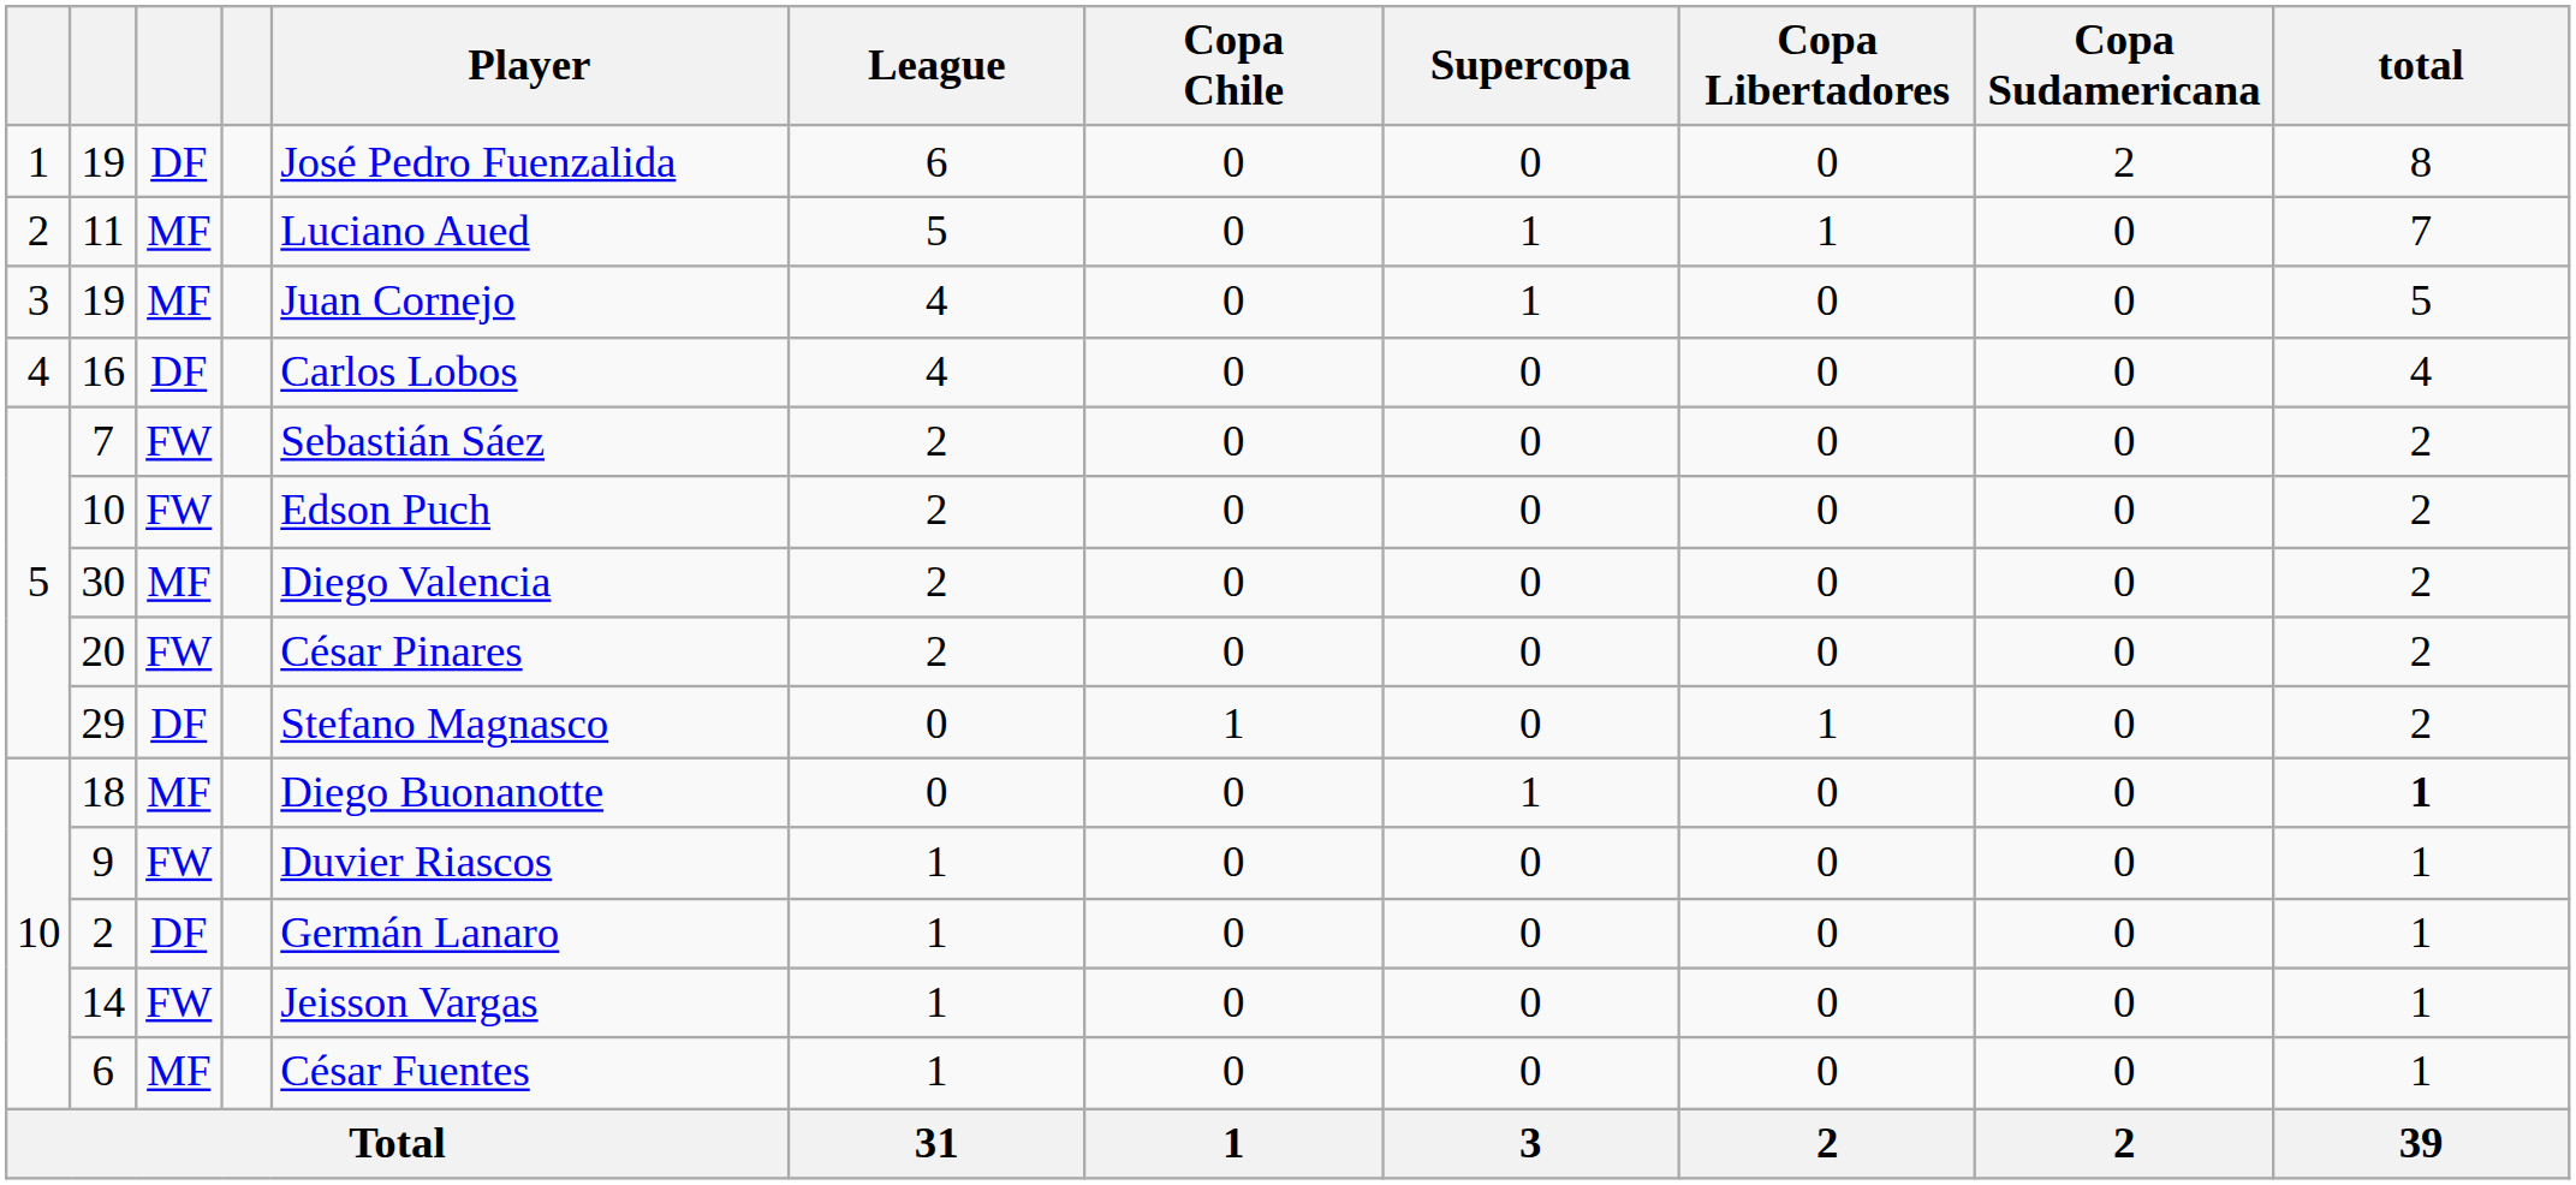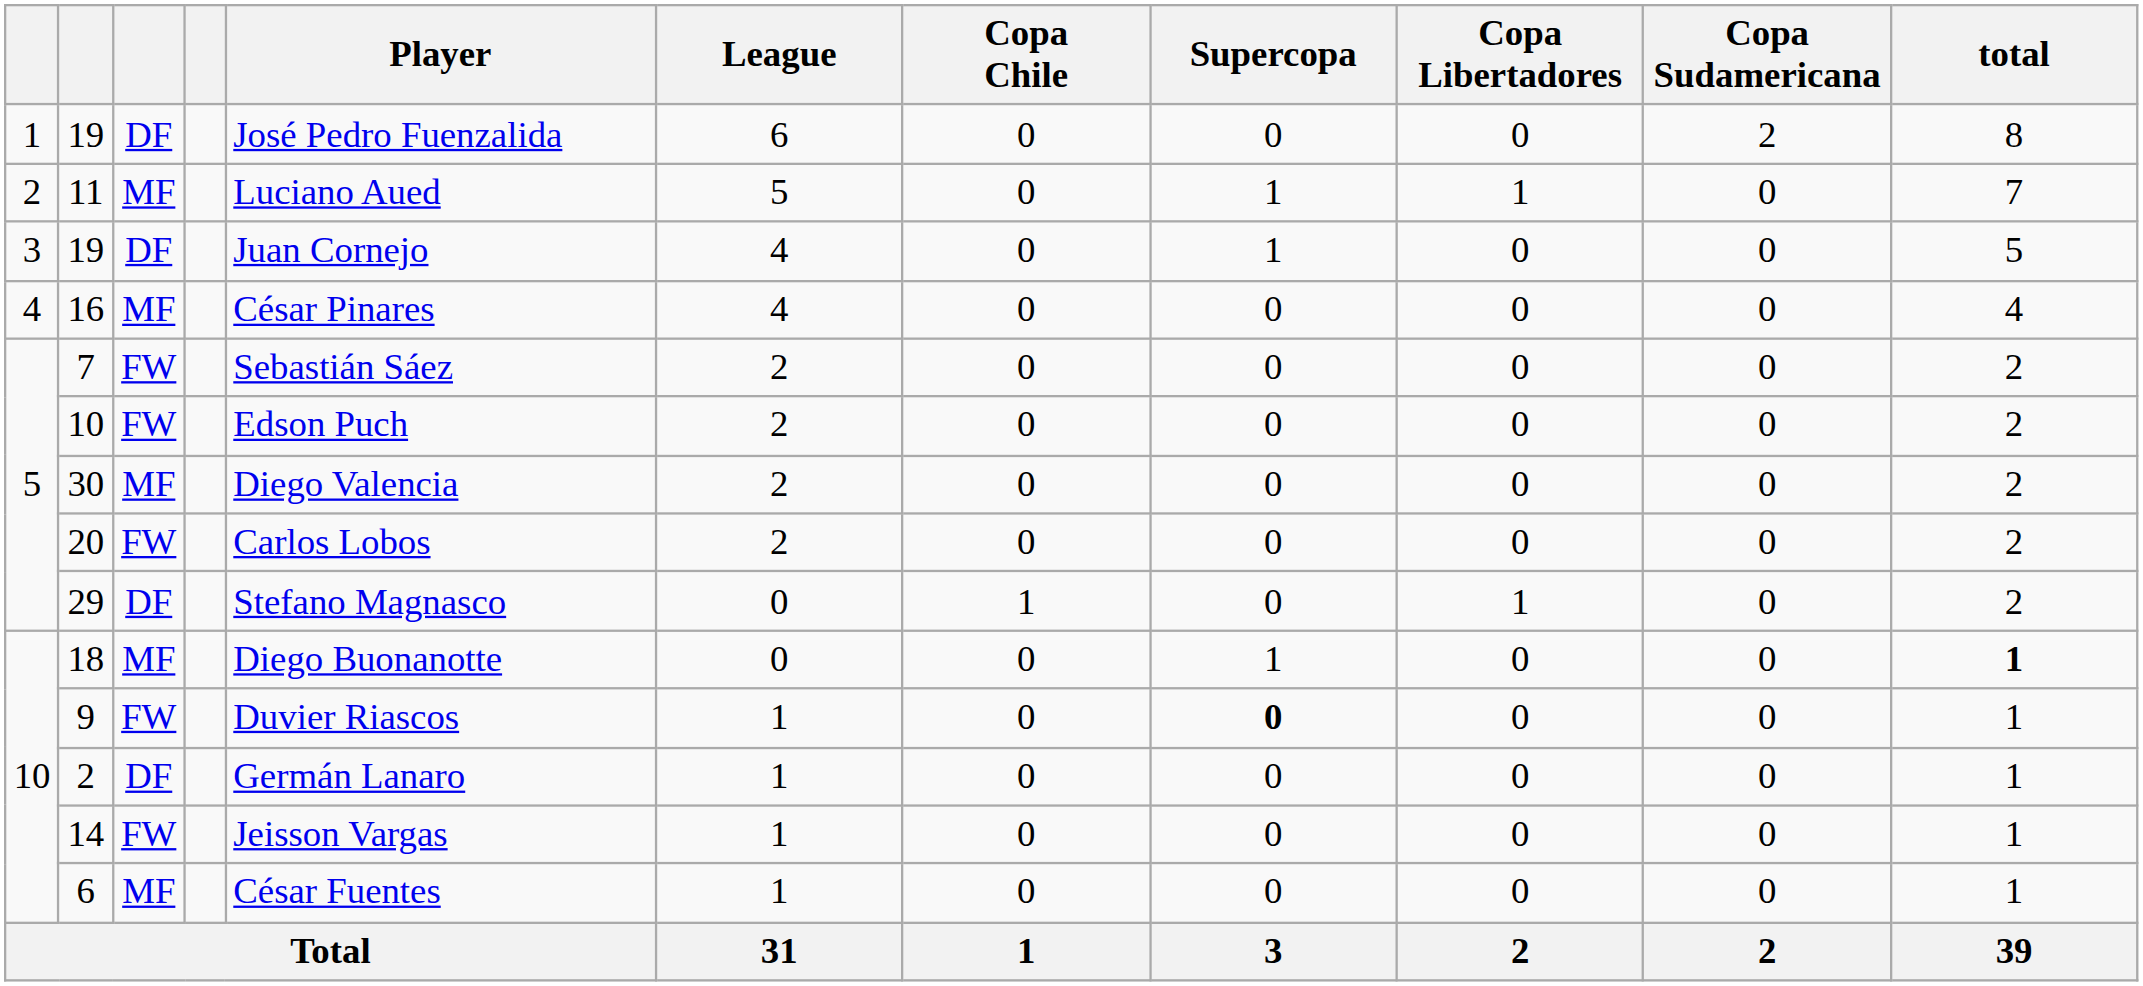3 / 19 | column 3: MF -> DF
16 | column 3: DF -> MF
16 | Player: Carlos Lobos -> César Pinares
20 | Player: César Pinares -> Carlos Lobos
9 | Supercopa: normal -> bold
